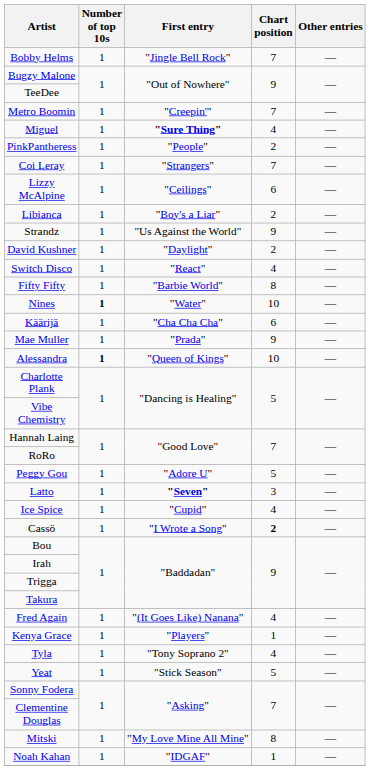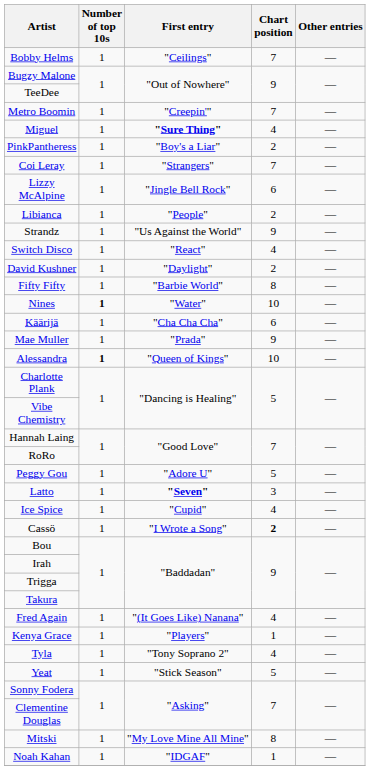Bobby Helms | First entry: "Jingle Bell Rock" -> "Ceilings"
PinkPantheress | First entry: "People" -> "Boy's a Liar"
Lizzy McAlpine | First entry: "Ceilings" -> "Jingle Bell Rock"
Libianca | First entry: "Boy's a Liar" -> "People"
rows swapped: David Kushner <-> Switch Disco
